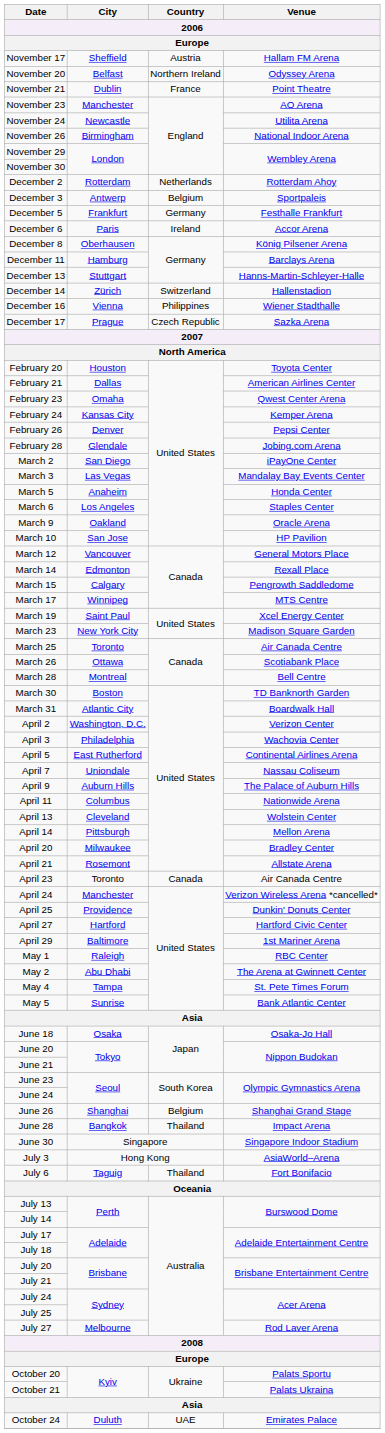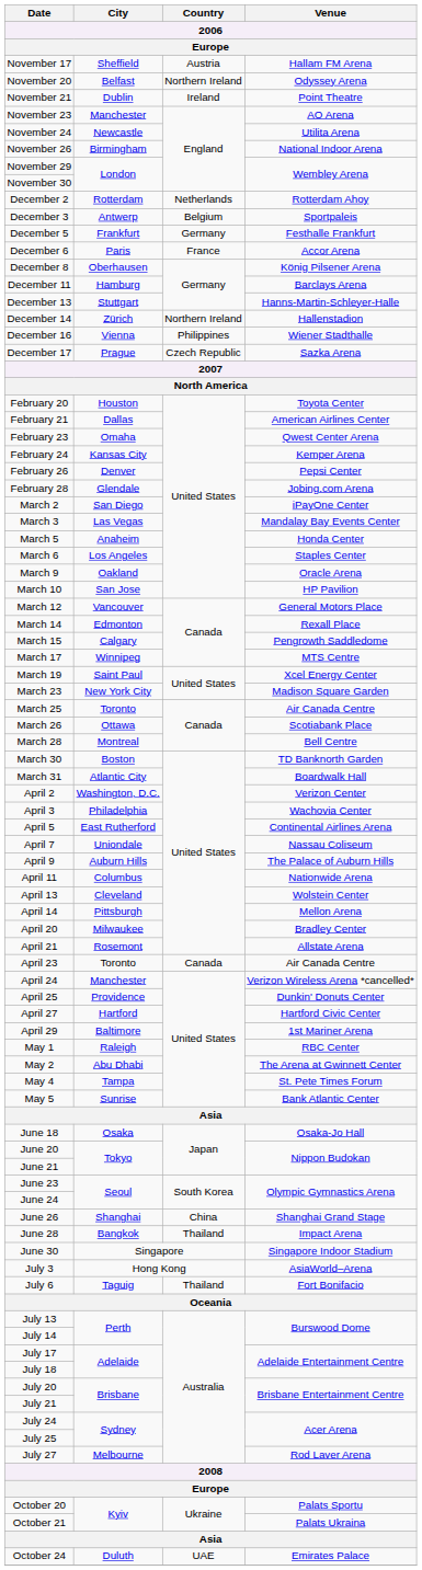November 21 | Country: France -> Ireland
December 6 | Country: Ireland -> France
December 14 | Country: Switzerland -> Northern Ireland
June 26 | Country: Belgium -> China
